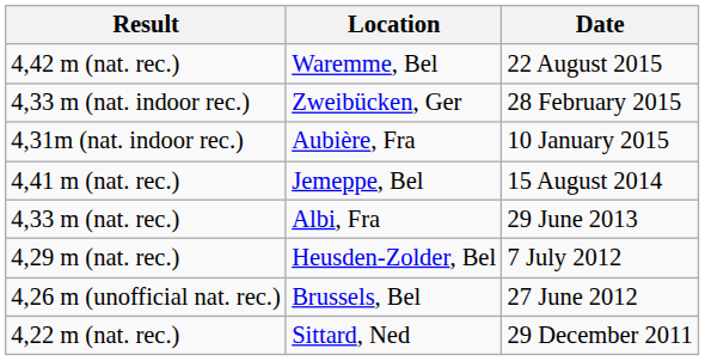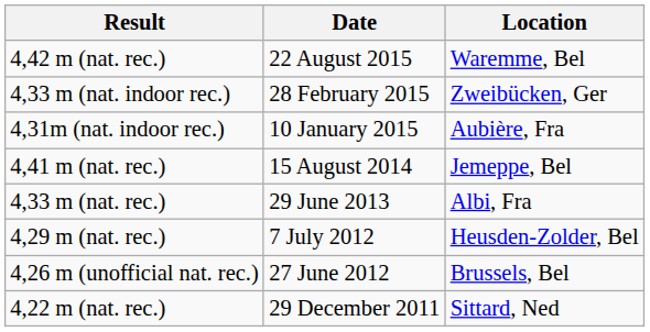columns swapped: Date <-> Location
